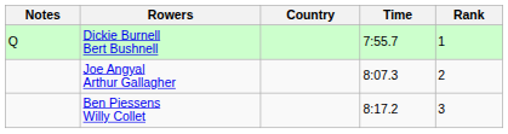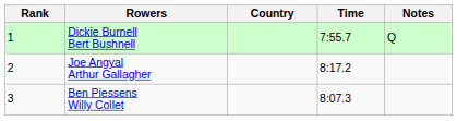columns swapped: Rank <-> Notes
Joe Angyal Arthur Gallagher | Time: 8:07.3 -> 8:17.2
Ben Piessens Willy Collet | Time: 8:17.2 -> 8:07.3
